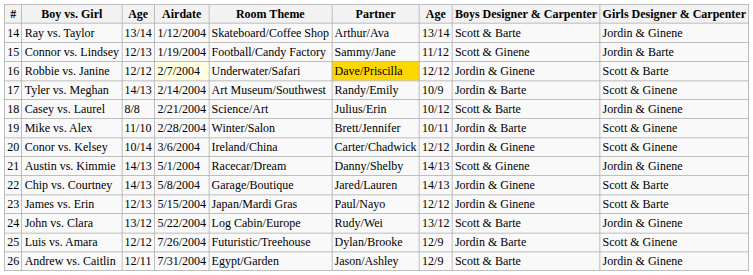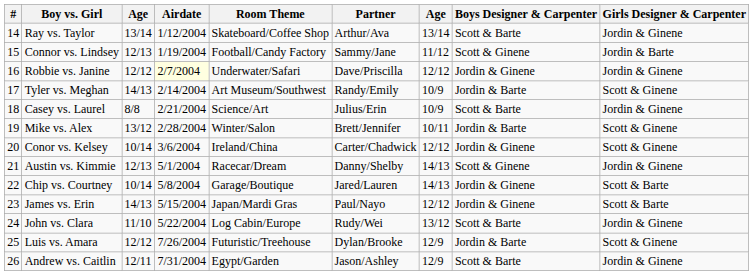Robbie vs. Janine | Partner: gold background -> no background
Robbie vs. Janine | Girls Designer & Carpenter: Scott & Barte -> Jordin & Ginene
Casey vs. Laurel | column 7: 10/12 -> 10/9
Mike vs. Alex | column 3: 11/10 -> 13/12
Austin vs. Kimmie | column 3: 14/13 -> 12/13
Chip vs. Courtney | column 3: 14/13 -> 10/14
James vs. Erin | column 3: 12/13 -> 14/13
John vs. Clara | column 3: 13/12 -> 11/10
